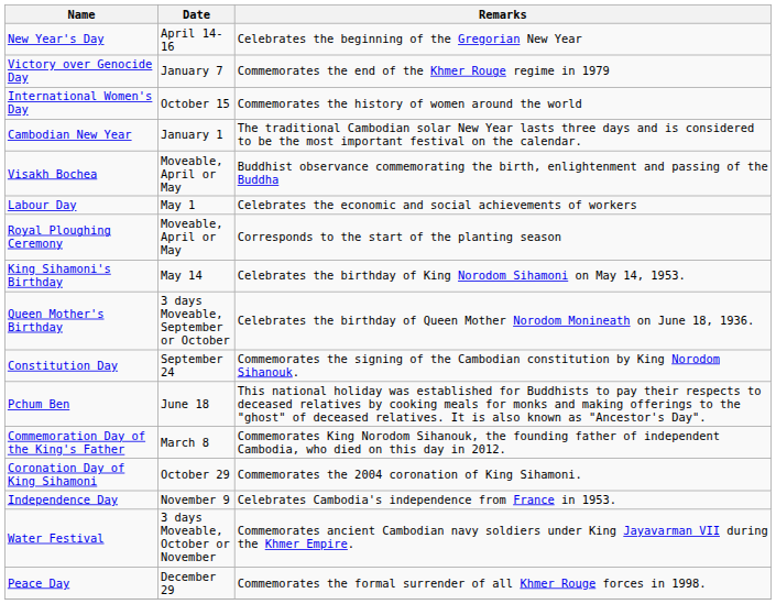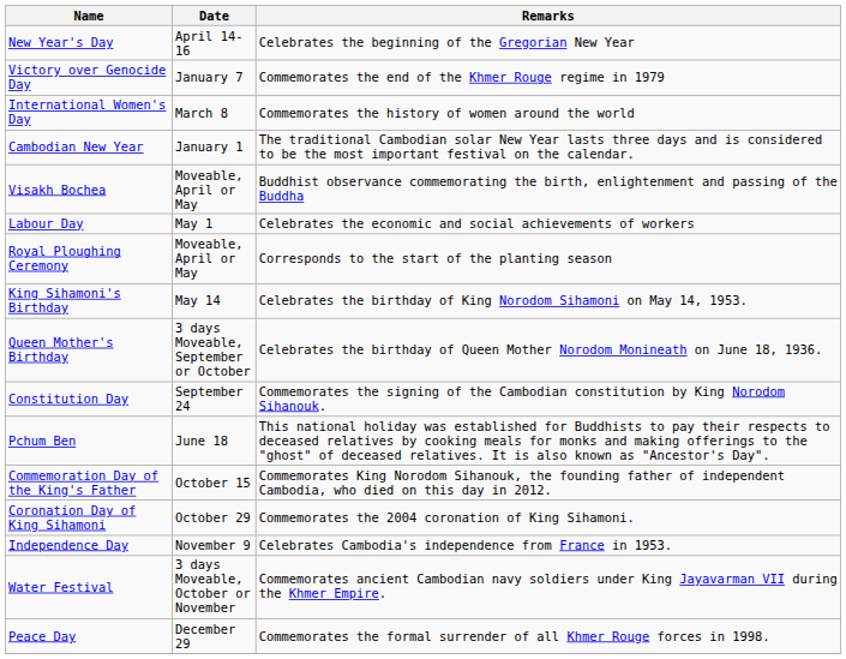International Women's Day | Date: October 15 -> March 8
Commemoration Day of the King's Father | Date: March 8 -> October 15
